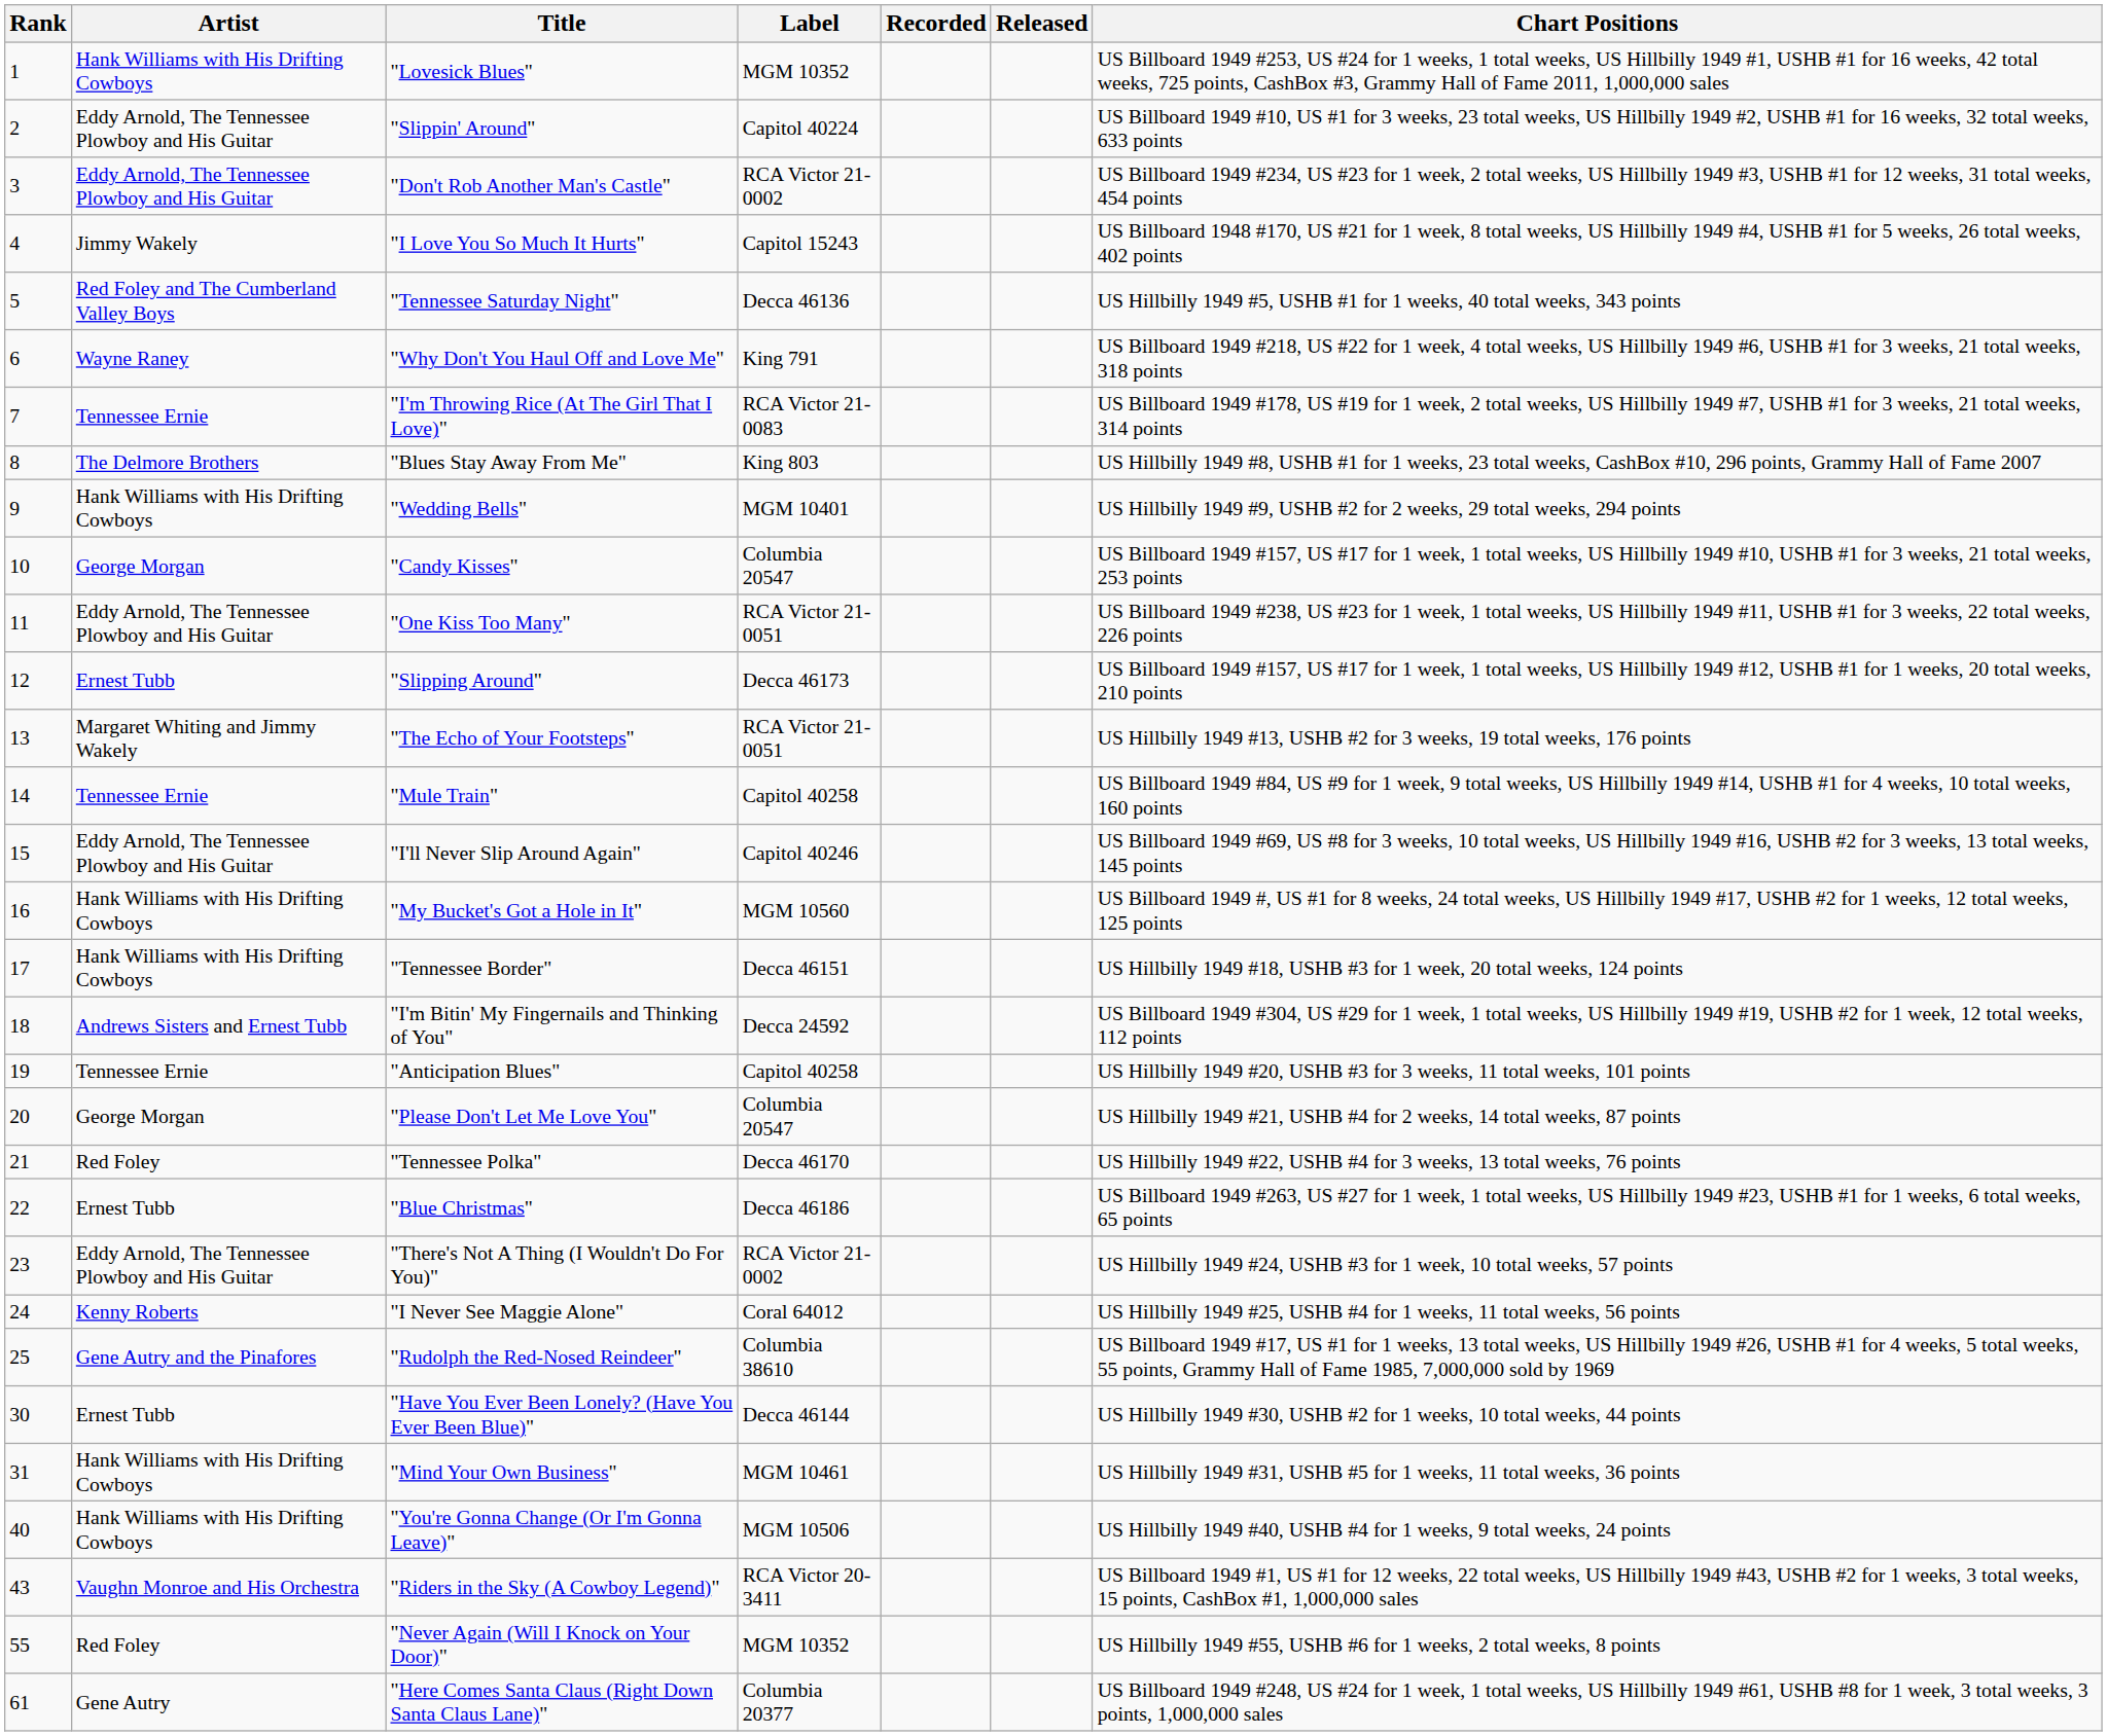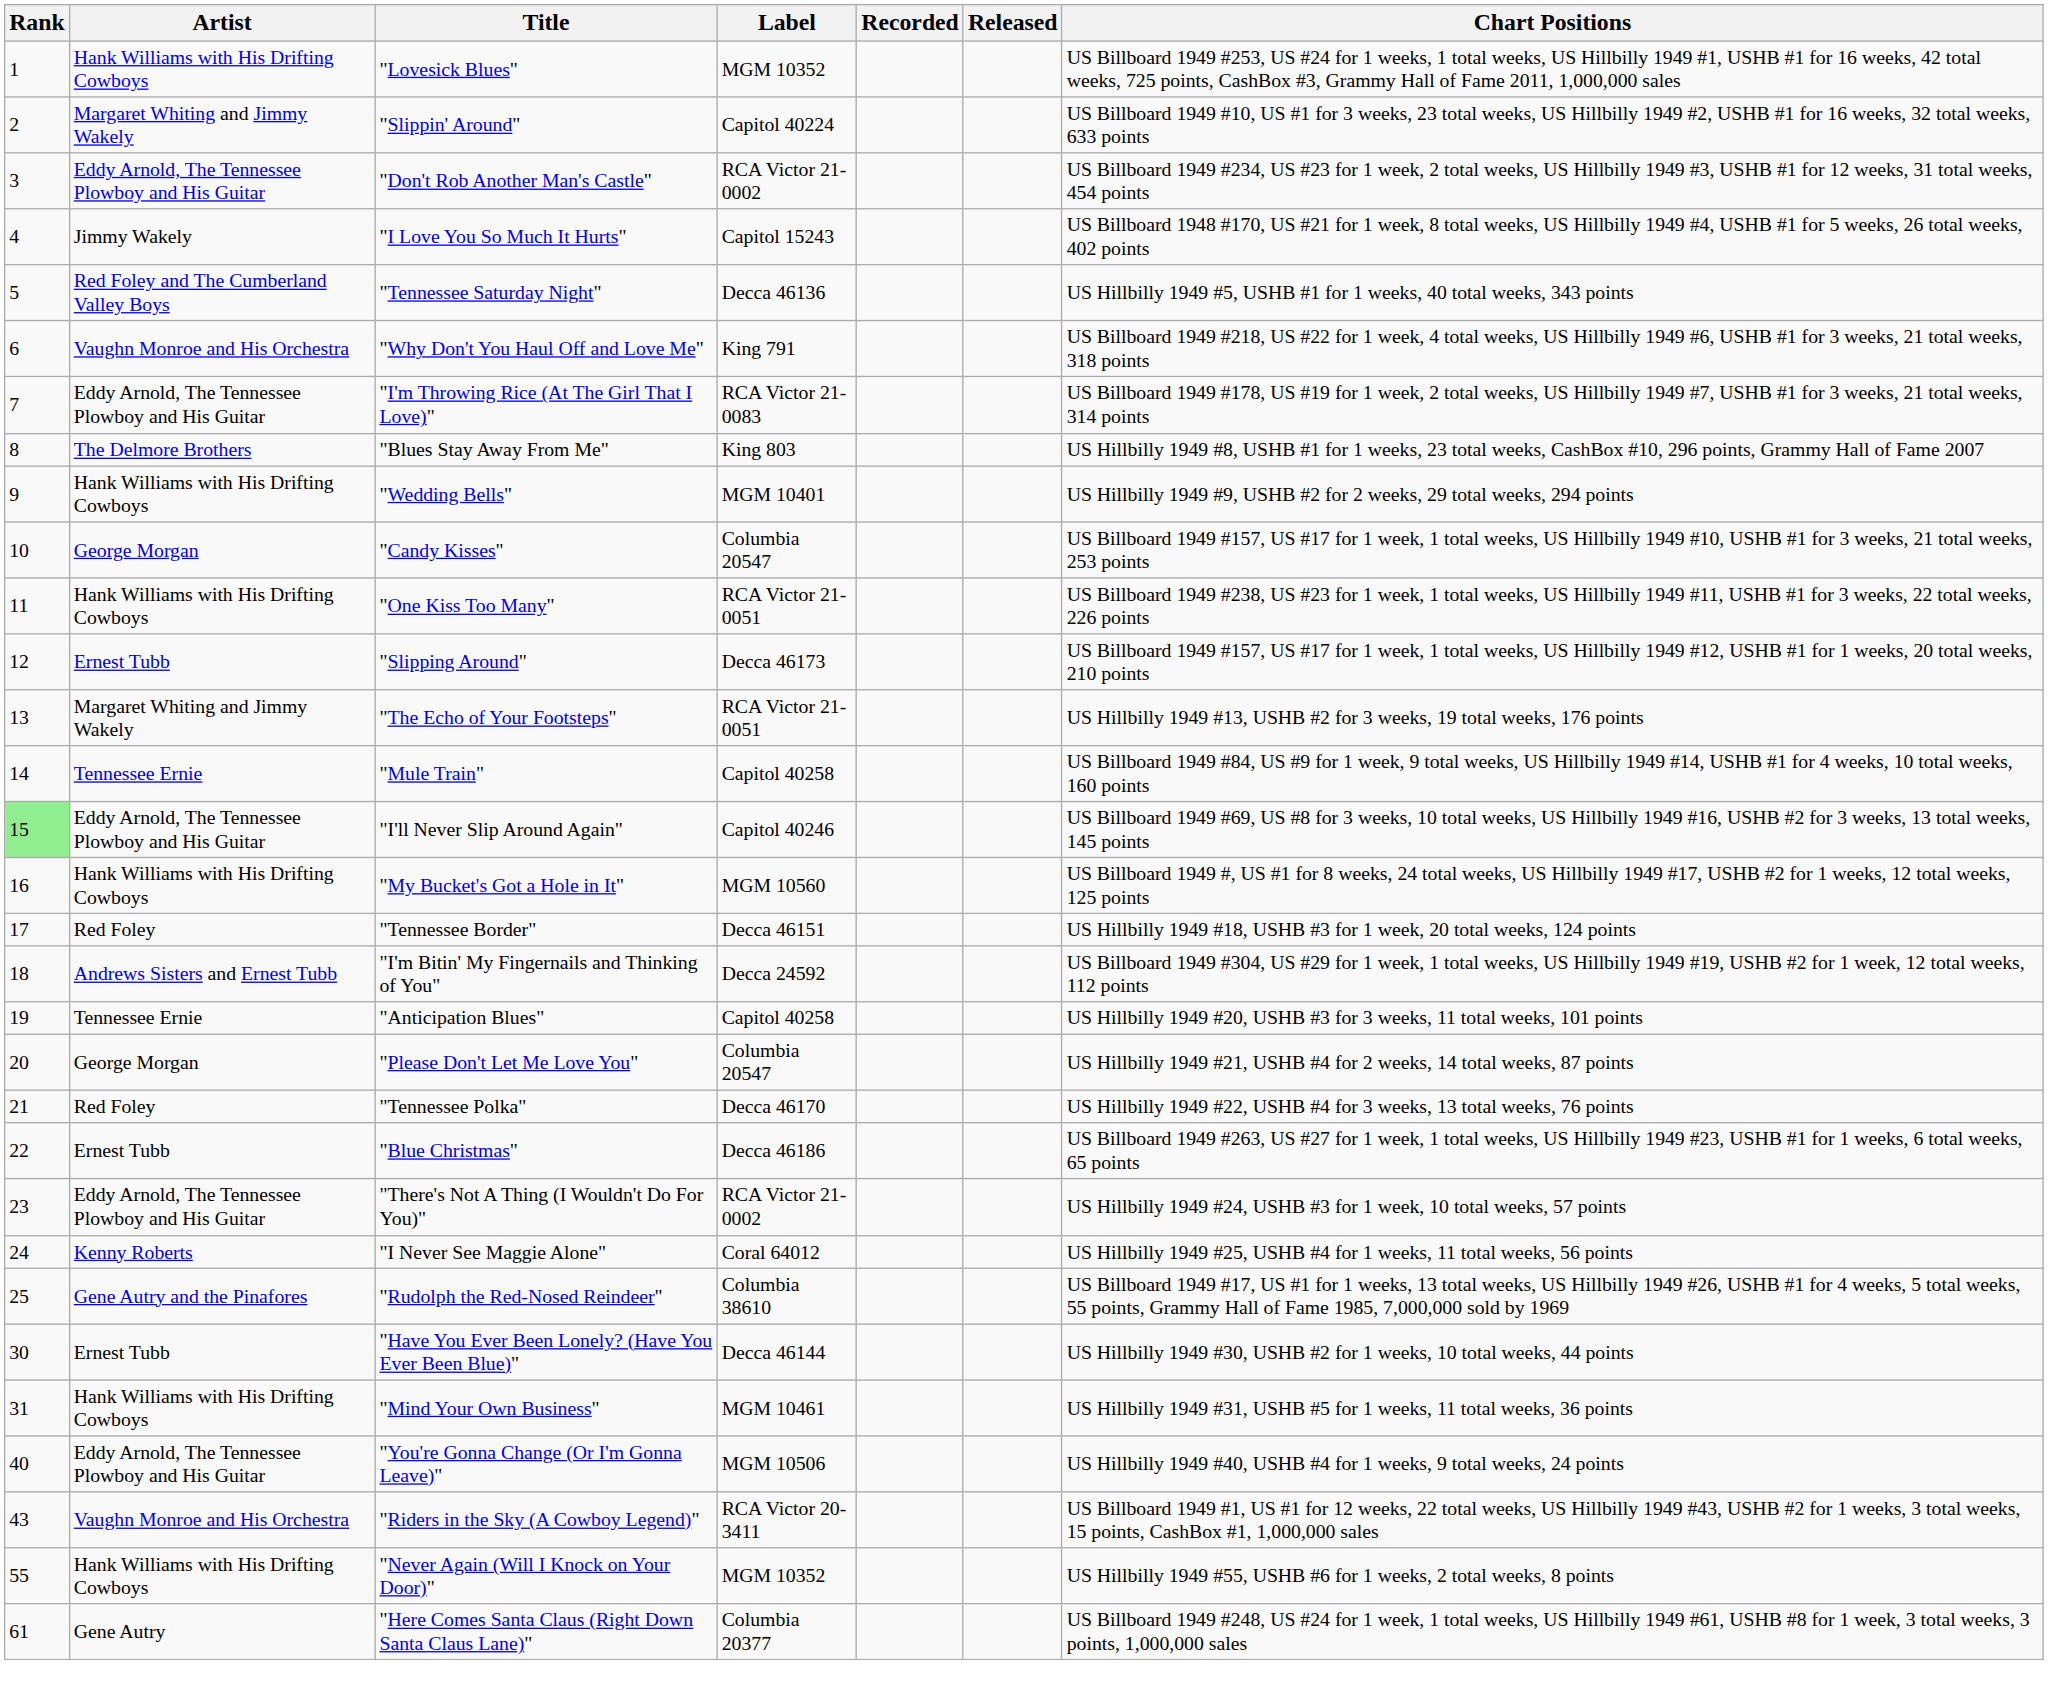"Slippin' Around" | Artist: Eddy Arnold, The Tennessee Plowboy and His Guitar -> Margaret Whiting and Jimmy Wakely
"Why Don't You Haul Off and Love Me" | Artist: Wayne Raney -> Vaughn Monroe and His Orchestra
"I'm Throwing Rice (At The Girl That I Love)" | Artist: Tennessee Ernie -> Eddy Arnold, The Tennessee Plowboy and His Guitar
"One Kiss Too Many" | Artist: Eddy Arnold, The Tennessee Plowboy and His Guitar -> Hank Williams with His Drifting Cowboys
"I'll Never Slip Around Again" | Rank: no background -> lightgreen background
"Tennessee Border" | Artist: Hank Williams with His Drifting Cowboys -> Red Foley
"You're Gonna Change (Or I'm Gonna Leave)" | Artist: Hank Williams with His Drifting Cowboys -> Eddy Arnold, The Tennessee Plowboy and His Guitar
"Never Again (Will I Knock on Your Door)" | Artist: Red Foley -> Hank Williams with His Drifting Cowboys
